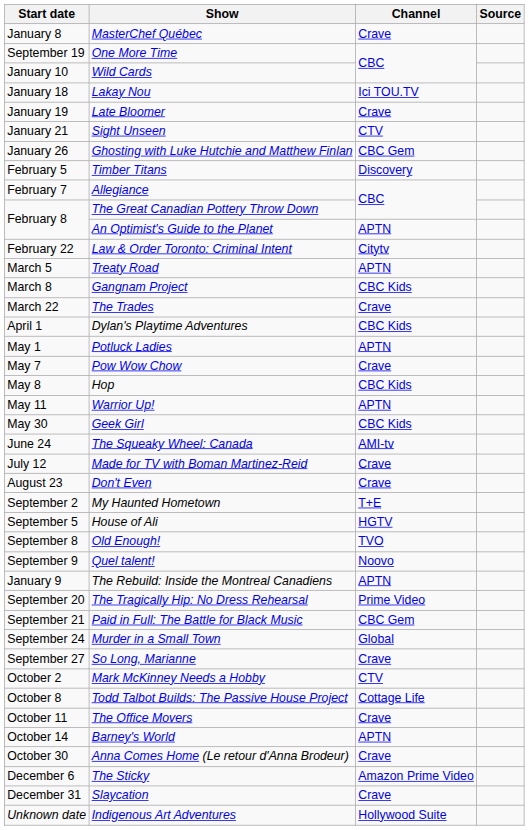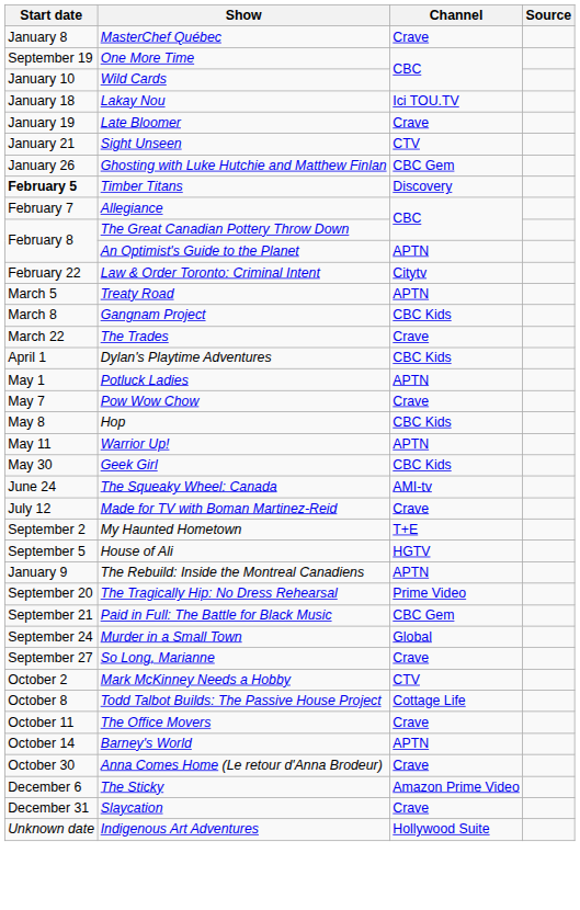Timber Titans | Start date: normal -> bold
- row: August 23 | Don't Even | Crave
- row: September 8 | Old Enough! | TVO
- row: September 9 | Quel talent! | Noovo
